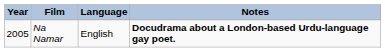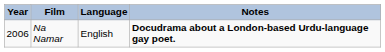Na Namar | Year: 2005 -> 2006
